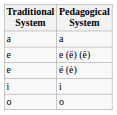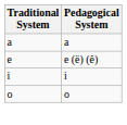- row: e | é (ė)
